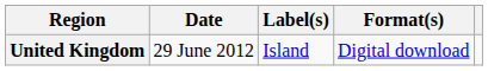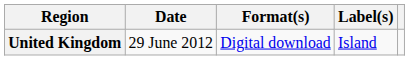columns swapped: Format(s) <-> Label(s)
